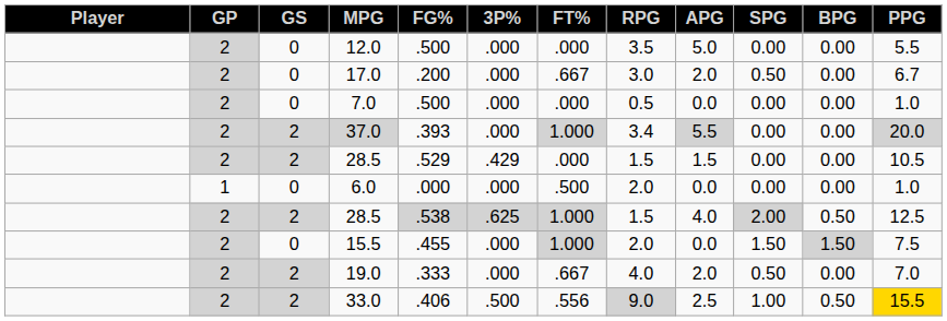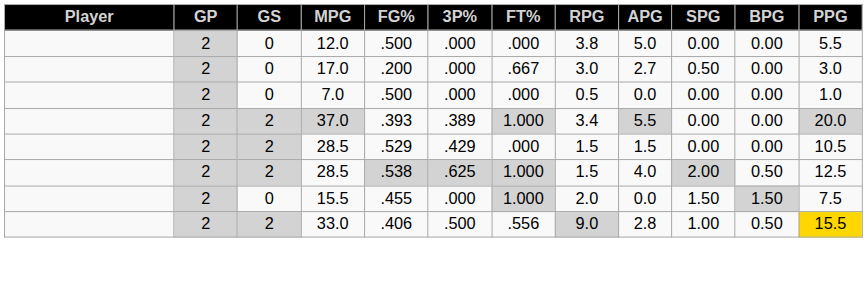12.0 | RPG: 3.5 -> 3.8
17.0 | APG: 2.0 -> 2.7
17.0 | PPG: 6.7 -> 3.0
37.0 | 3P%: .000 -> .389
- row: 1 | 0 | 6.0 | .000 | .000 | .500 | 2.0 | 0.0 | 0.00 | 0.00 | 1.0
- row: 2 | 2 | 19.0 | .333 | .000 | .667 | 4.0 | 2.0 | 0.50 | 0.00 | 7.0
33.0 | APG: 2.5 -> 2.8
